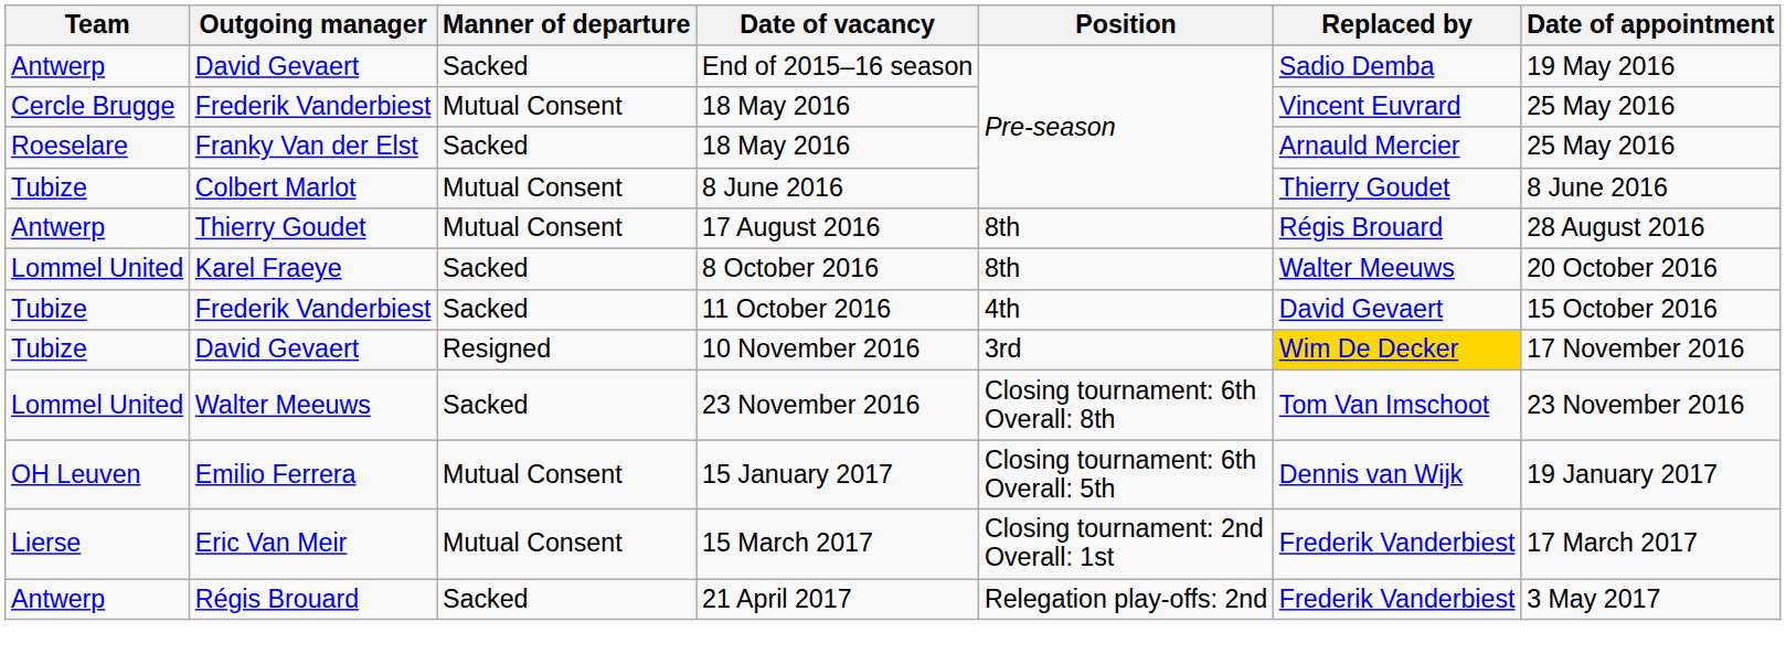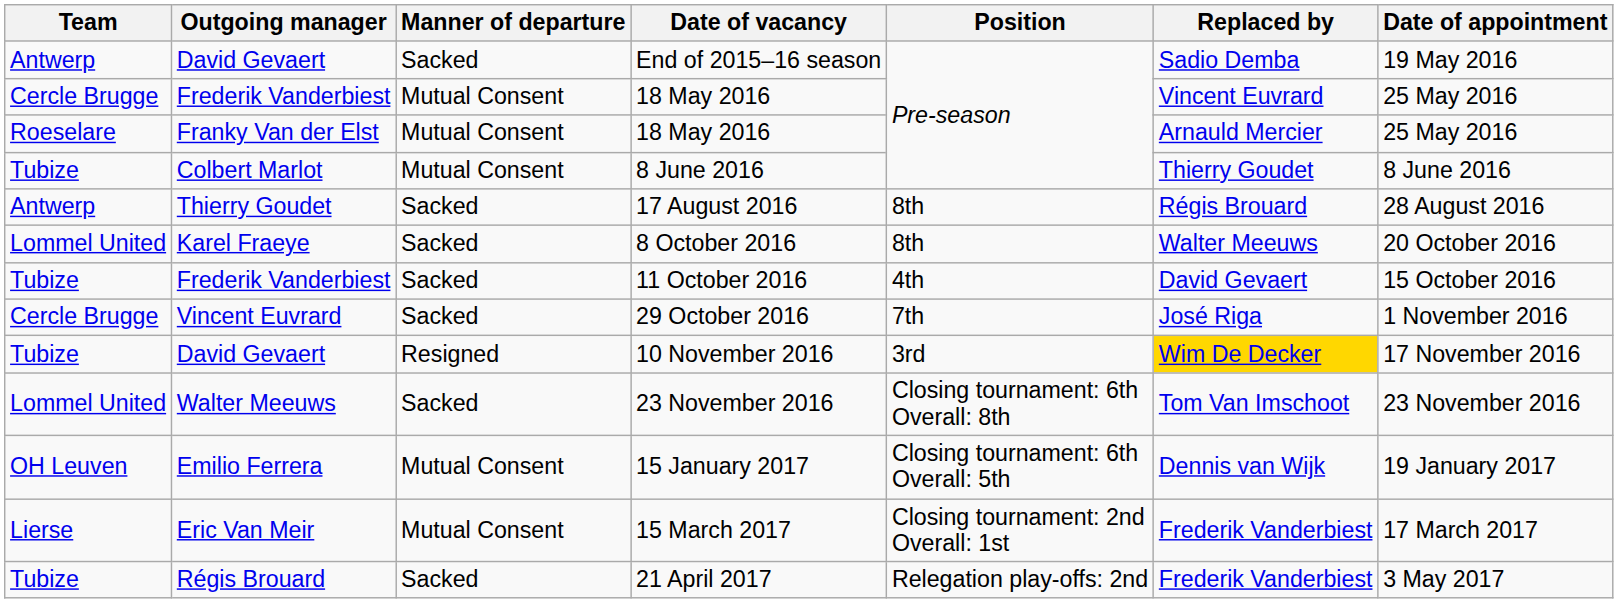Franky Van der Elst / 18 May 2016 | Manner of departure: Sacked -> Mutual Consent
17 August 2016 | Manner of departure: Mutual Consent -> Sacked
+ row: Cercle Brugge | Vincent Euvrard | Sacked | 29 October 2016 | 7th | José Riga | 1 November 2016
21 April 2017 | Team: Antwerp -> Tubize
